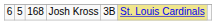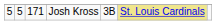Josh Kross | column 1: 6 -> 5
Josh Kross | column 3: 168 -> 171
